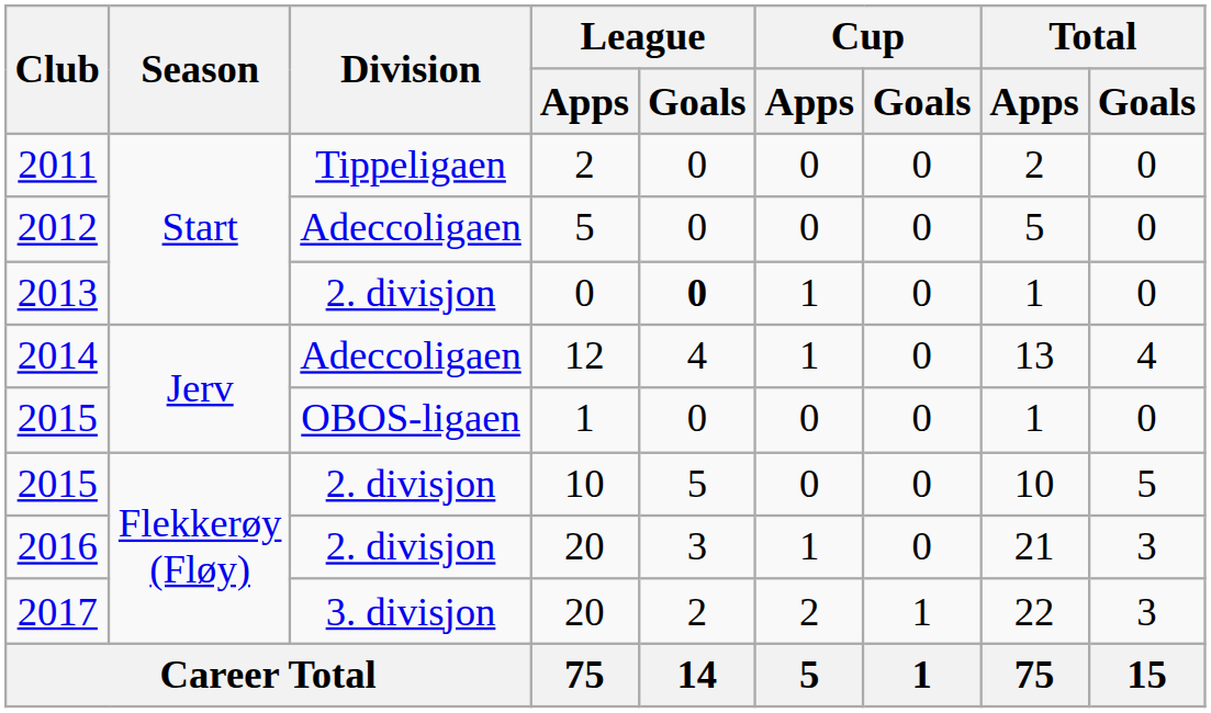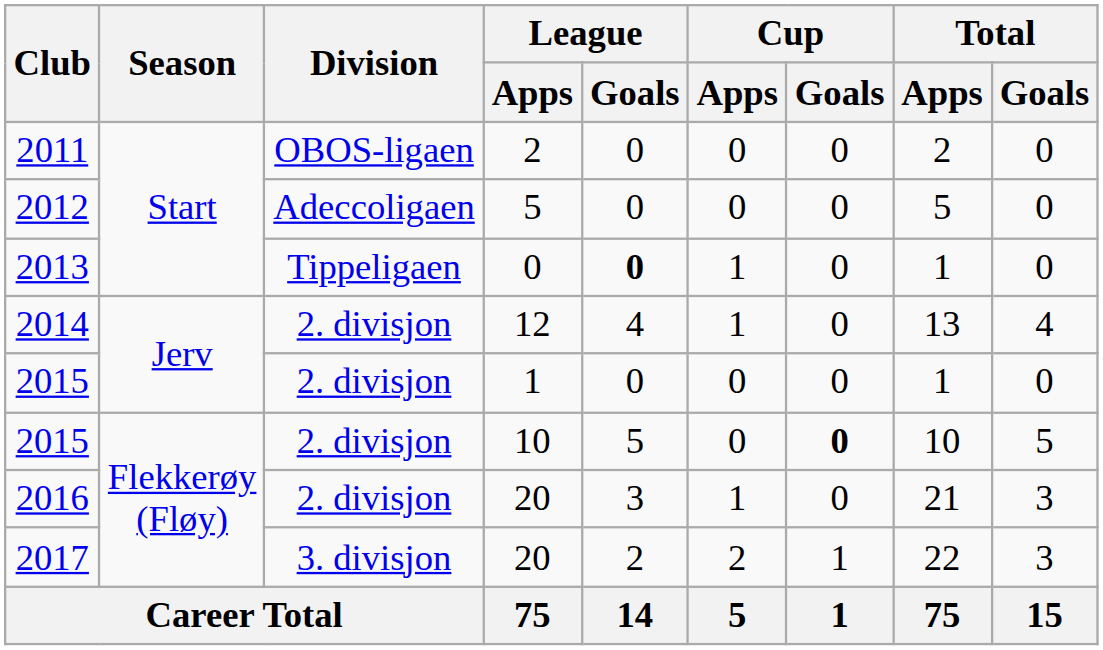2011 | Division: Tippeligaen -> OBOS-ligaen
2013 | Division: 2. divisjon -> Tippeligaen
2014 | Division: Adeccoligaen -> 2. divisjon
2015 / 1 | Division: OBOS-ligaen -> 2. divisjon
2015 / 10 | Cup / Goals: normal -> bold
